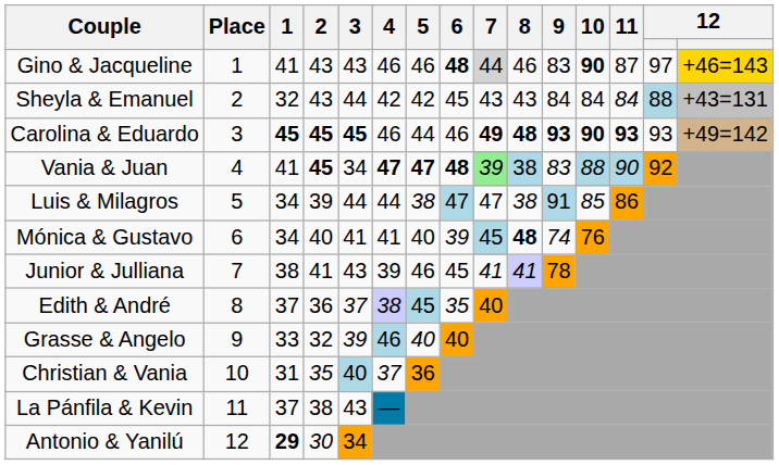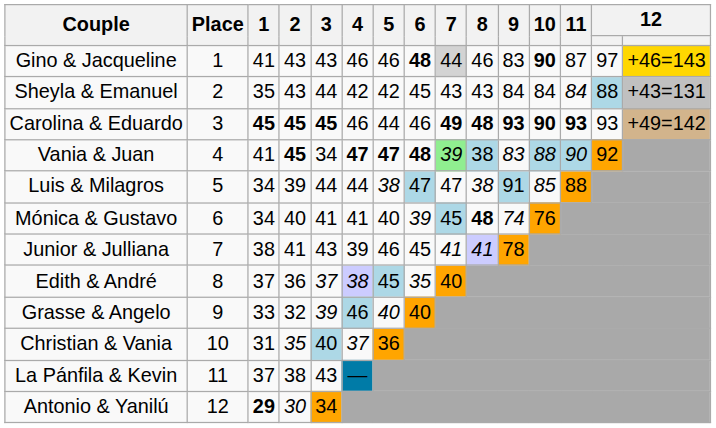Sheyla & Emanuel | 1: 32 -> 35
Luis & Milagros | 11: 86 -> 88
